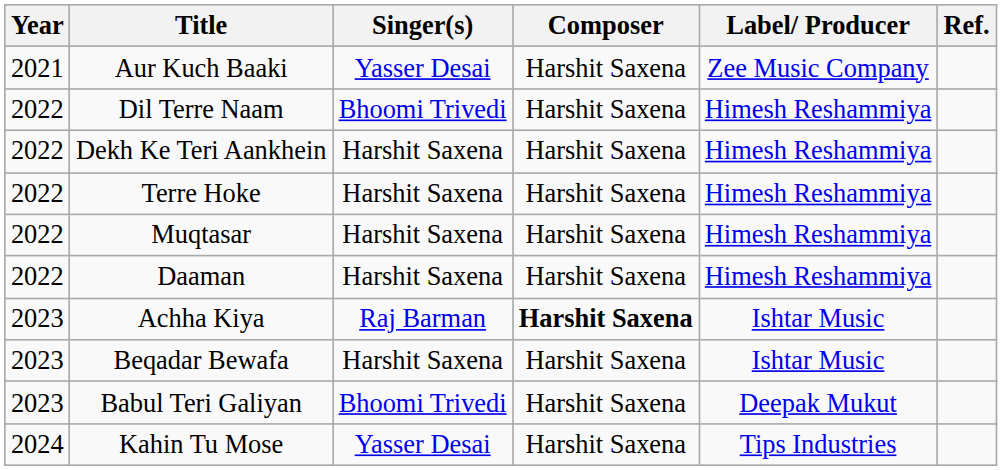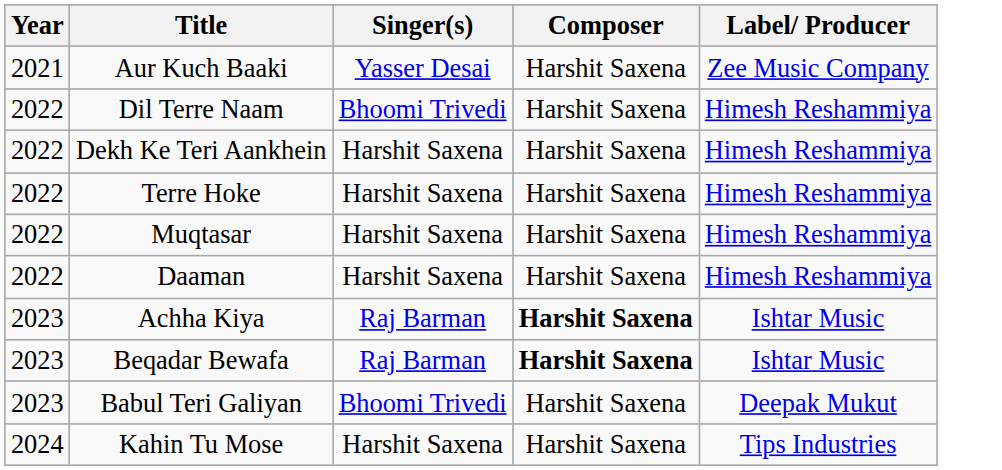- column: Ref.
Beqadar Bewafa | Singer(s): Harshit Saxena -> Raj Barman
Beqadar Bewafa | Composer: normal -> bold
Kahin Tu Mose | Singer(s): Yasser Desai -> Harshit Saxena
